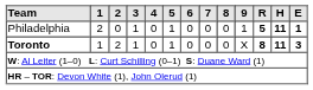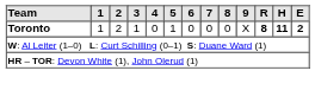- row: Philadelphia | 2 | 0 | 1 | 0 | 1 | 0 | 0 | 0 | 1 | 5 | 11 | 1
Toronto | E: 3 -> 2
